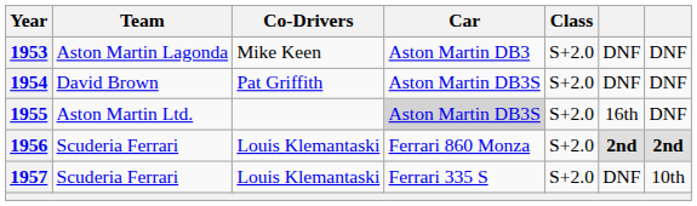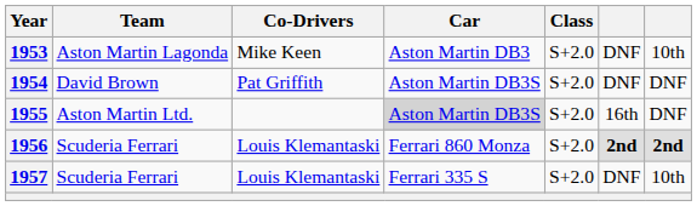1953 | column 7: DNF -> 10th
